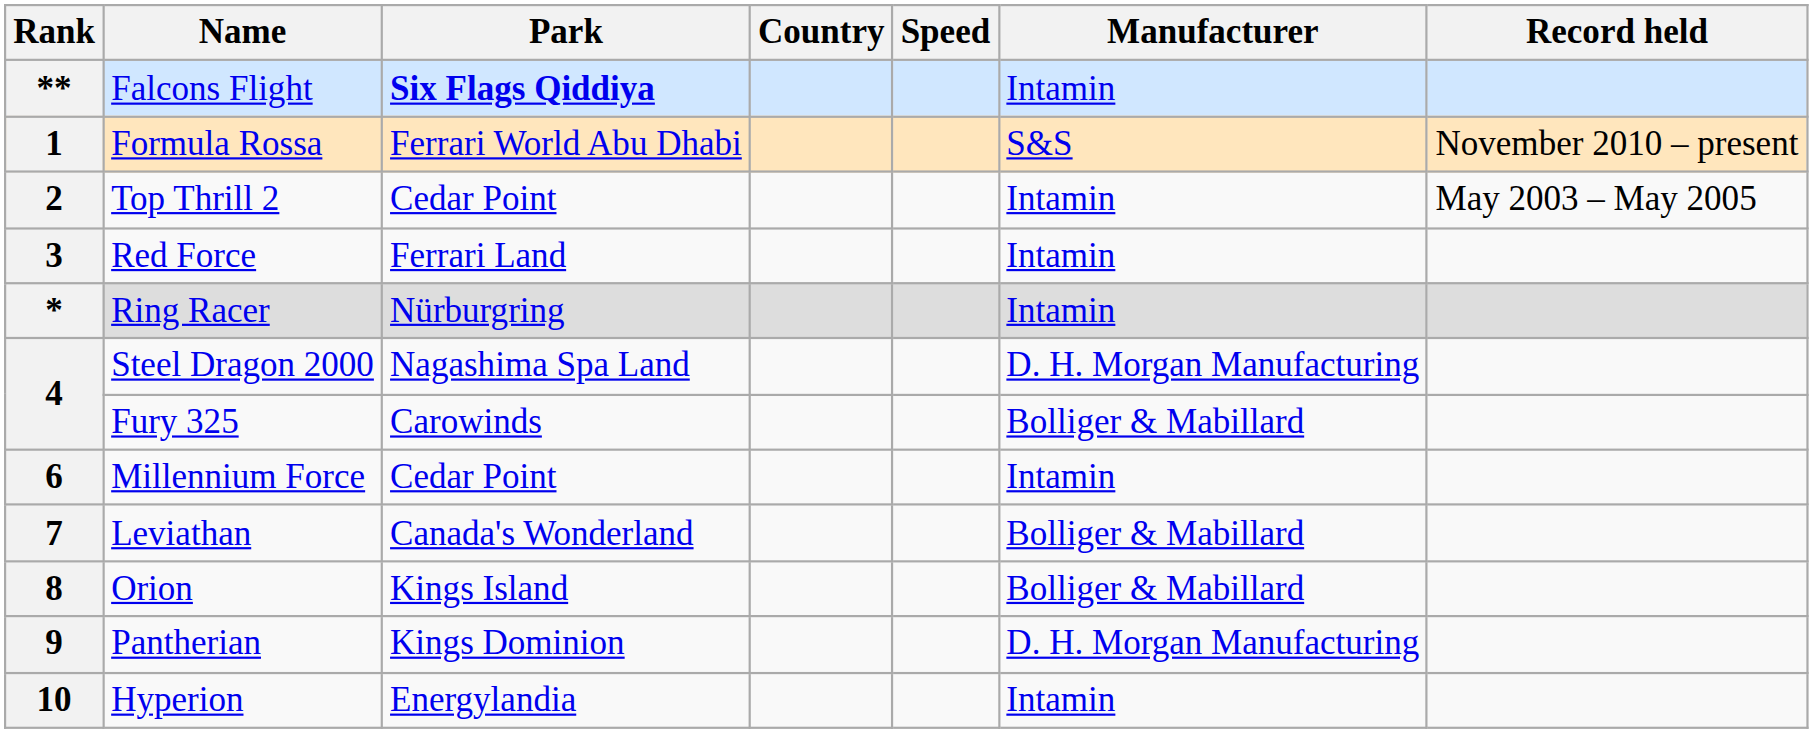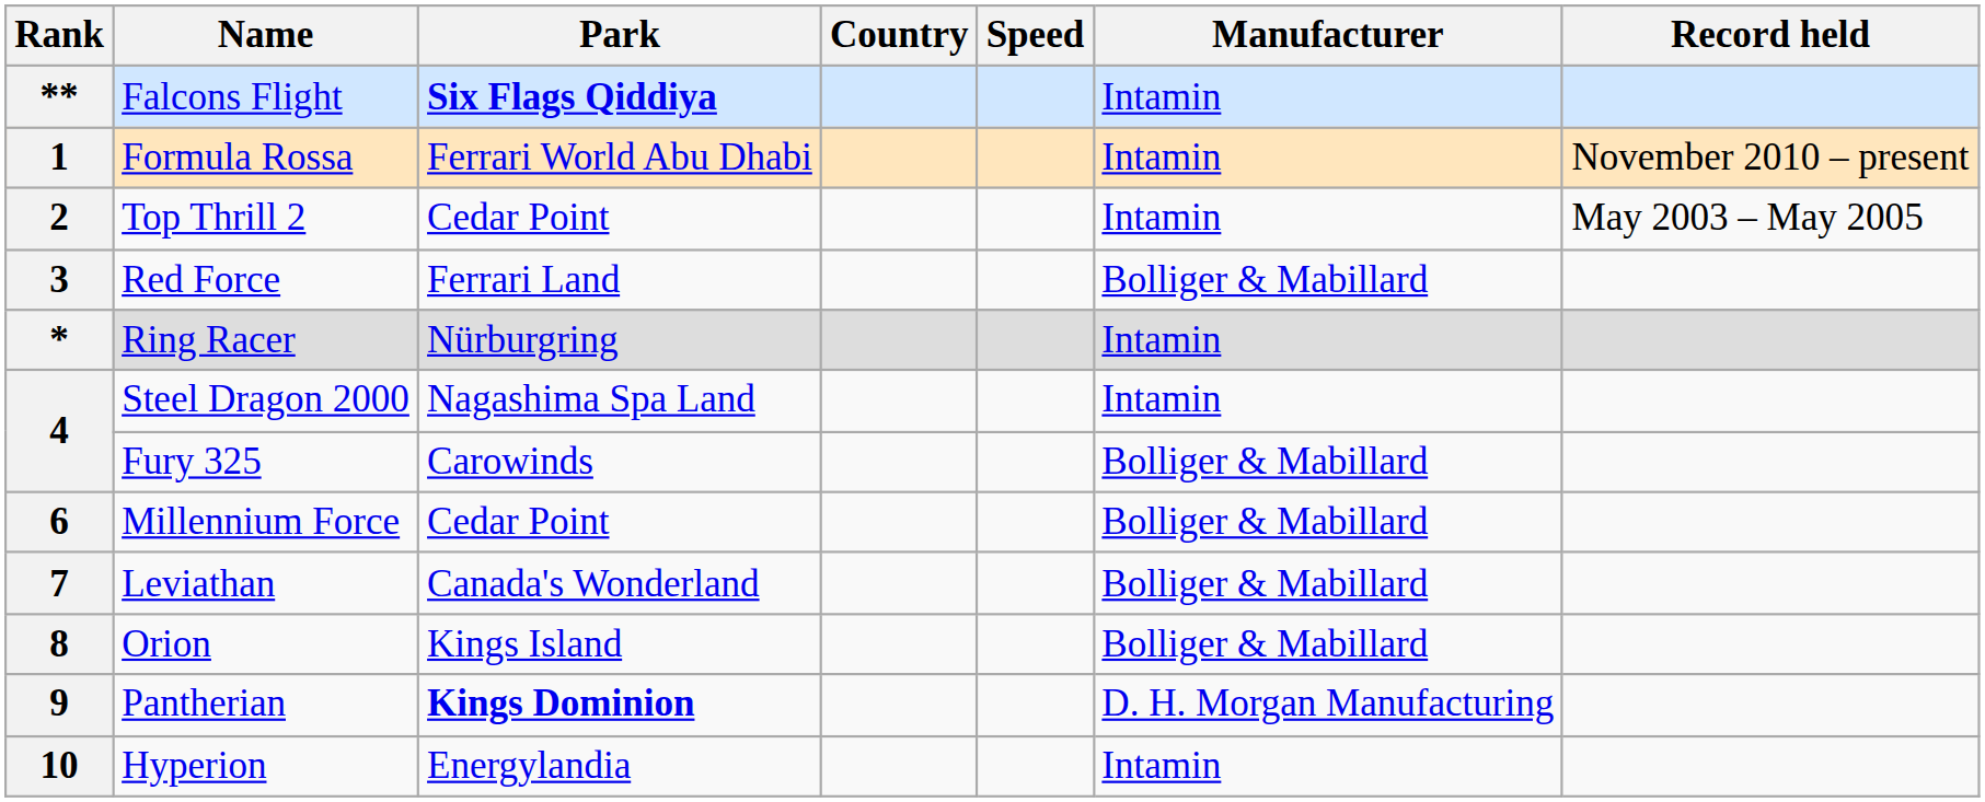1 | Manufacturer: S&S -> Intamin
3 | Manufacturer: Intamin -> Bolliger & Mabillard
4 / Steel Dragon 2000 | Manufacturer: D. H. Morgan Manufacturing -> Intamin
6 | Manufacturer: Intamin -> Bolliger & Mabillard
9 | Park: normal -> bold
